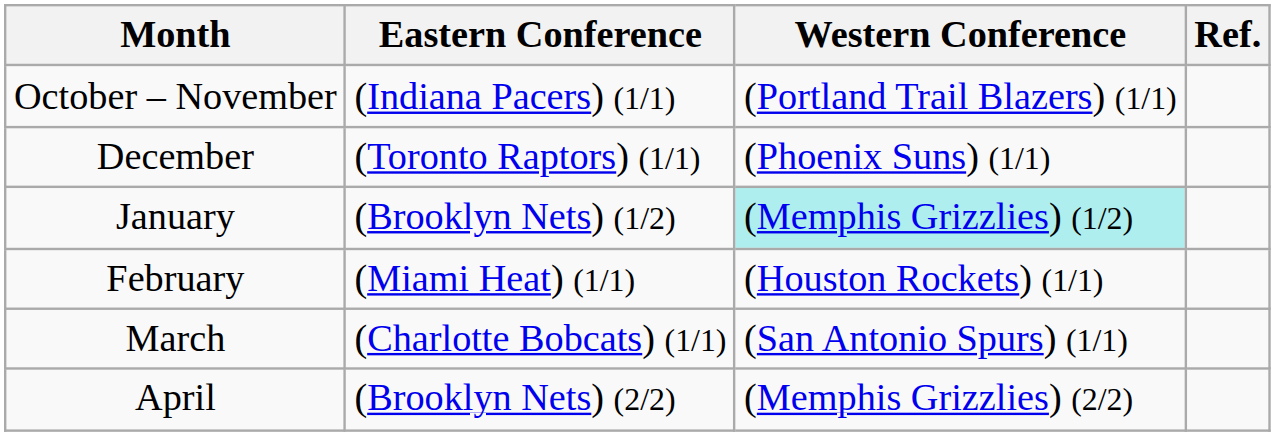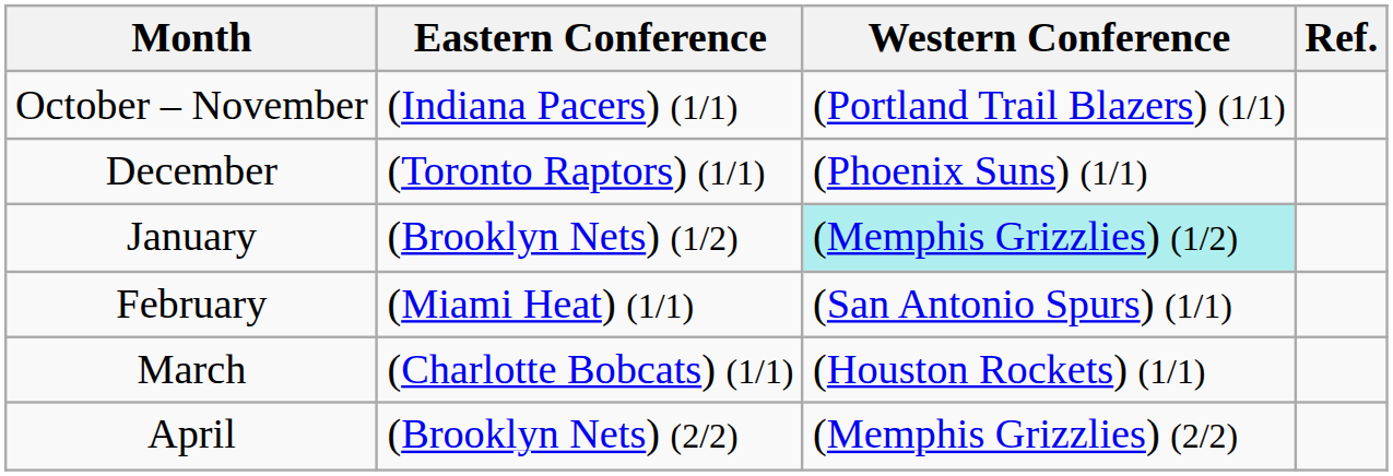February | Western Conference: (Houston Rockets) (1/1) -> (San Antonio Spurs) (1/1)
March | Western Conference: (San Antonio Spurs) (1/1) -> (Houston Rockets) (1/1)
